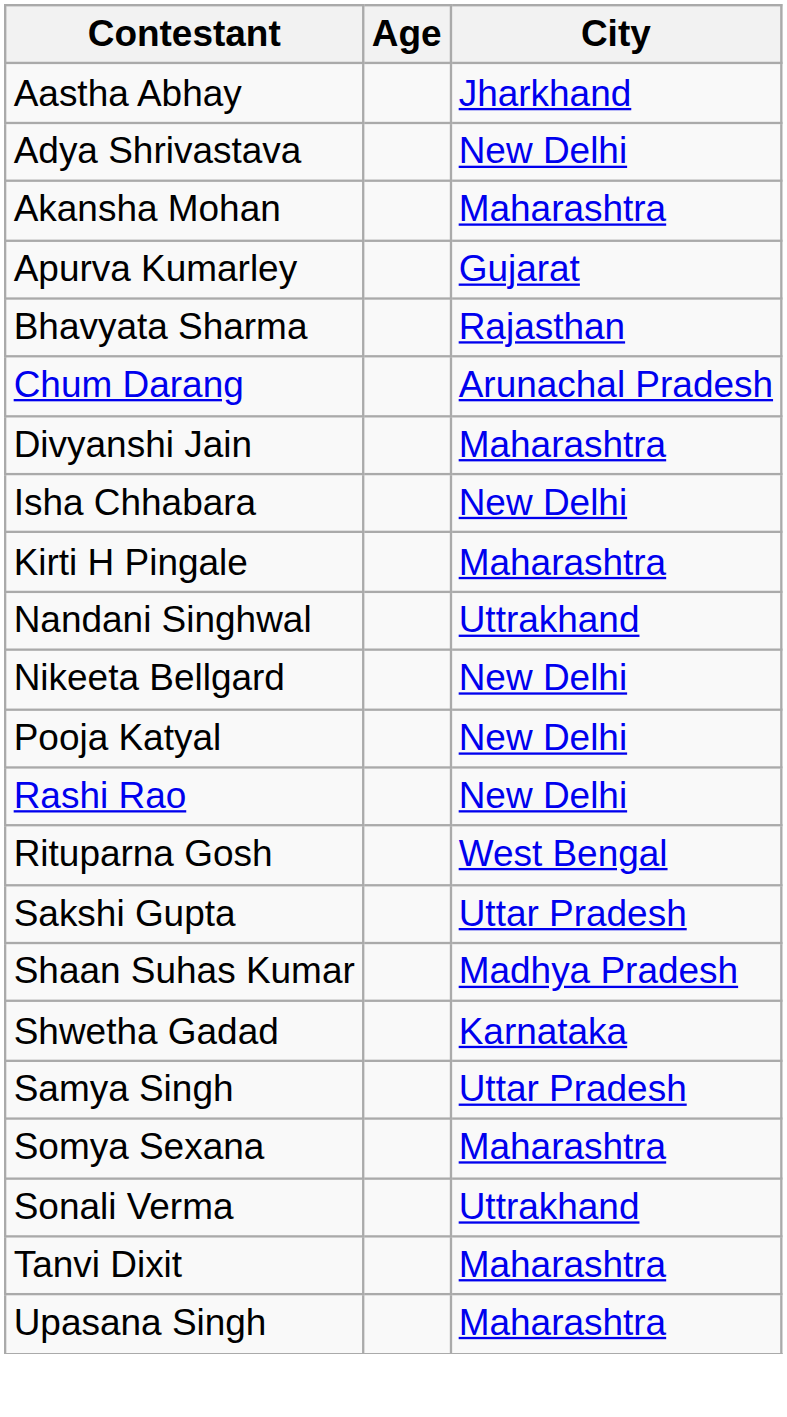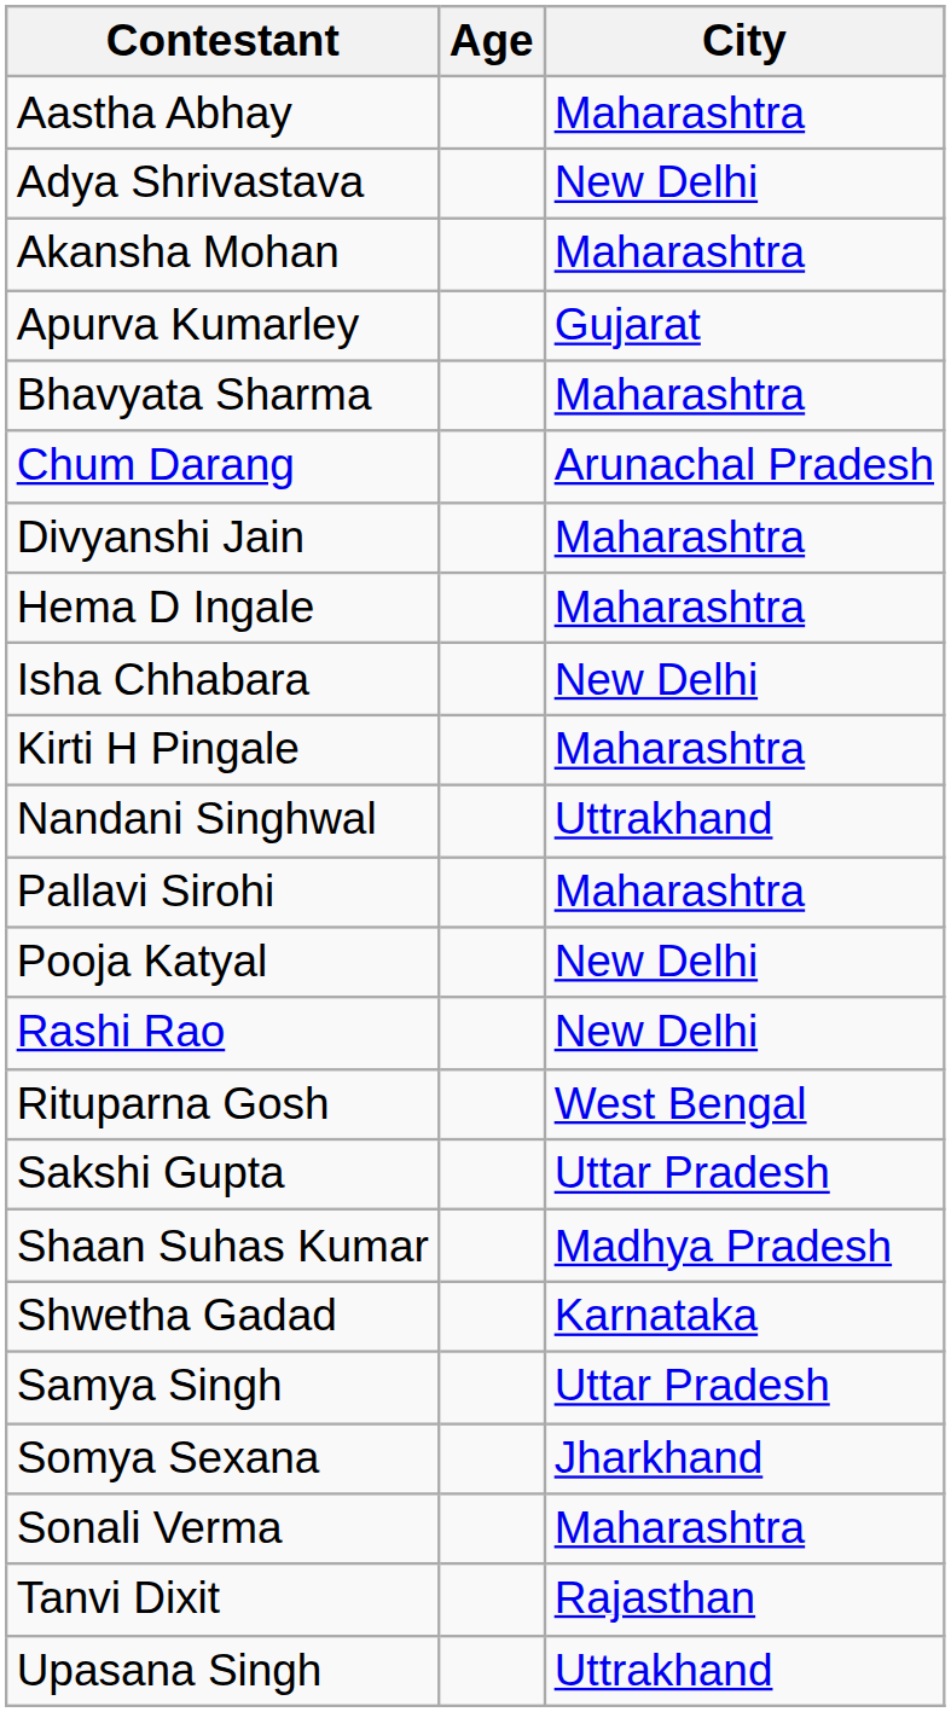Aastha Abhay | City: Jharkhand -> Maharashtra
Bhavyata Sharma | City: Rajasthan -> Maharashtra
+ row: Hema D Ingale | Maharashtra
- row: Nikeeta Bellgard | New Delhi
+ row: Pallavi Sirohi | Maharashtra
Somya Sexana | City: Maharashtra -> Jharkhand
Sonali Verma | City: Uttrakhand -> Maharashtra
Tanvi Dixit | City: Maharashtra -> Rajasthan
Upasana Singh | City: Maharashtra -> Uttrakhand
